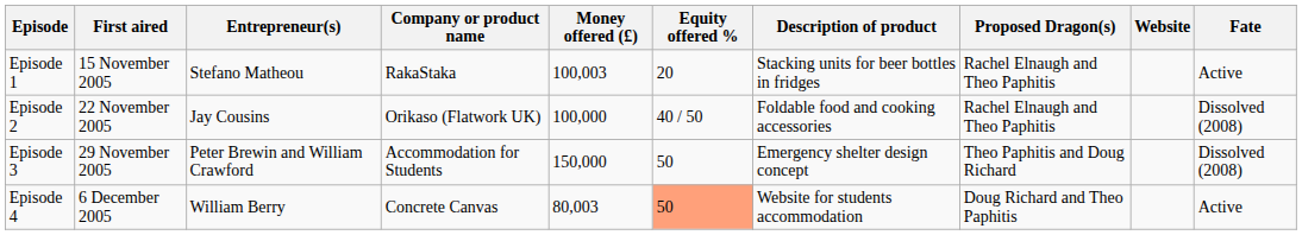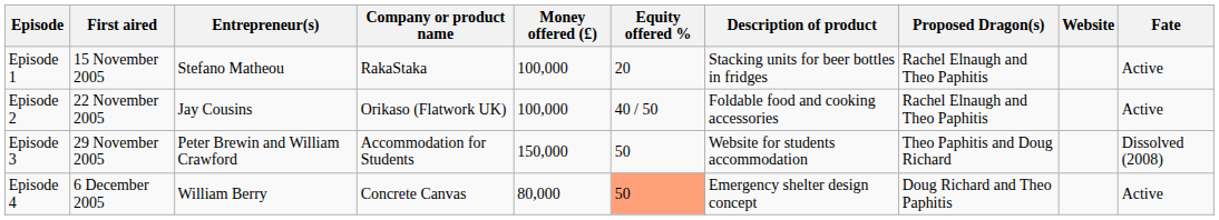Episode 1 | Money offered (£): 100,003 -> 100,000
Episode 2 | Fate: Dissolved (2008) -> Active
Episode 3 | Description of product: Emergency shelter design concept -> Website for students accommodation
Episode 4 | Money offered (£): 80,003 -> 80,000
Episode 4 | Description of product: Website for students accommodation -> Emergency shelter design concept
